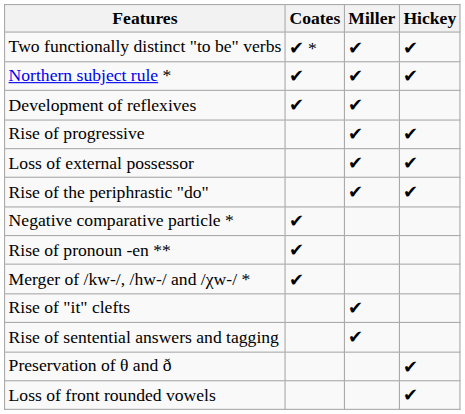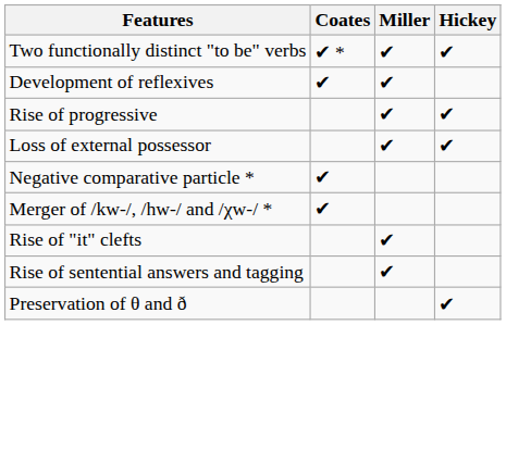- row: Northern subject rule * | ✔ | ✔ | ✔
- row: Rise of the periphrastic "do" | ✔ | ✔
- row: Rise of pronoun -en ** | ✔
- row: Loss of front rounded vowels | ✔
